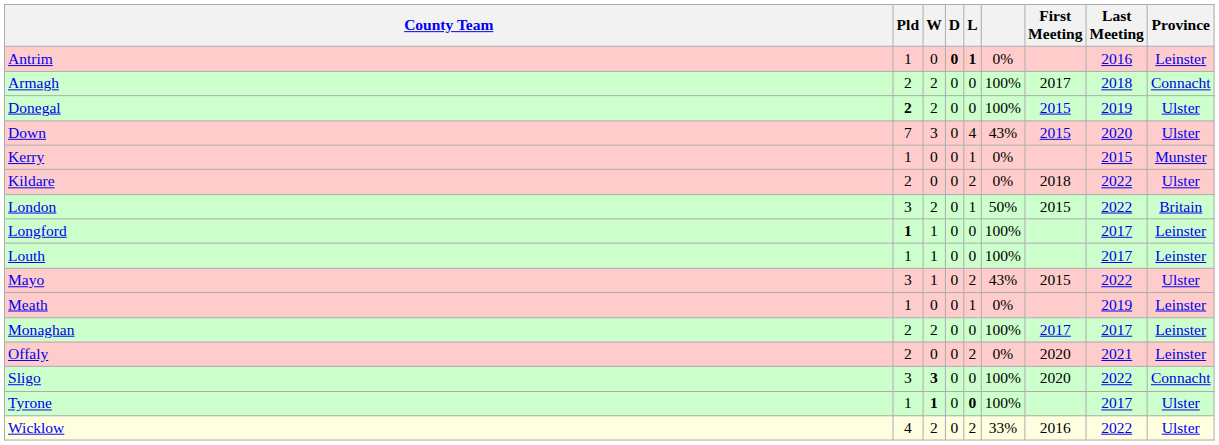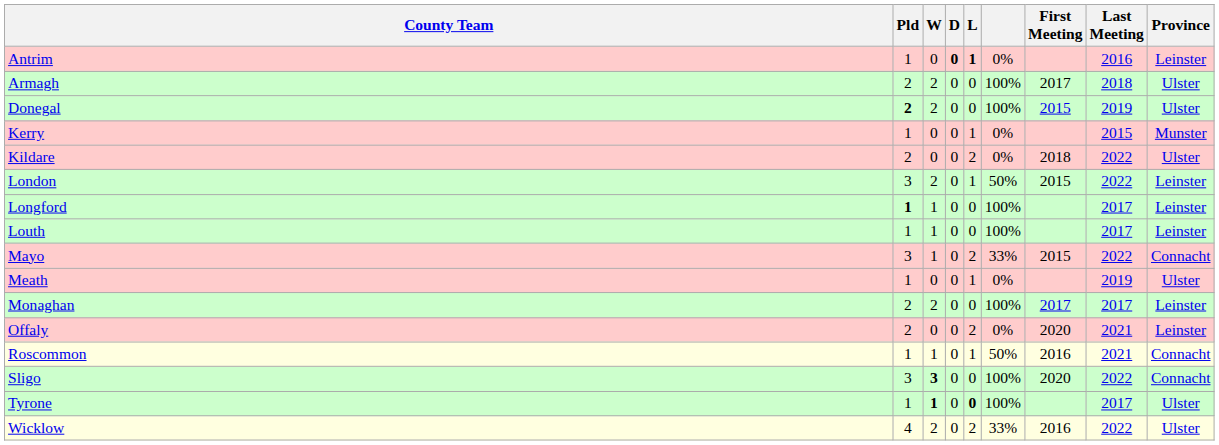Armagh | Province: Connacht -> Ulster
- row: Down | 7 | 3 | 0 | 4 | 43% | 2015 | 2020 | Ulster
London | Province: Britain -> Leinster
Mayo | column 6: 43% -> 33%
Mayo | Province: Ulster -> Connacht
Meath | Province: Leinster -> Ulster
+ row: Roscommon | 1 | 1 | 0 | 1 | 50% | 2016 | 2021 | Connacht
